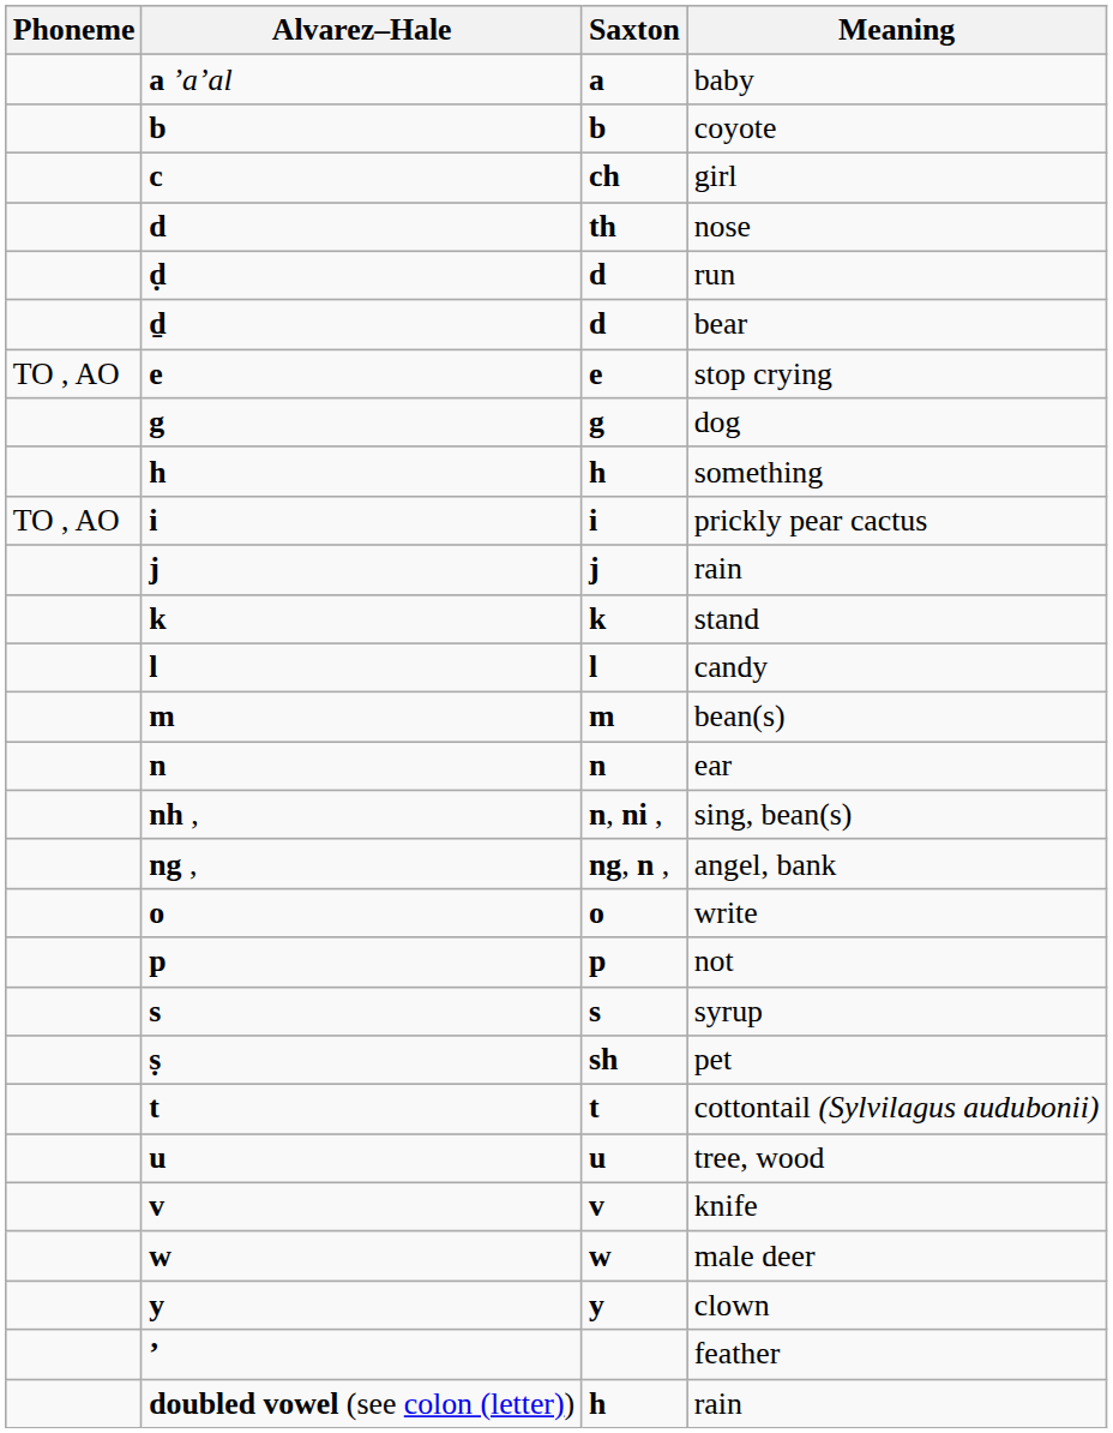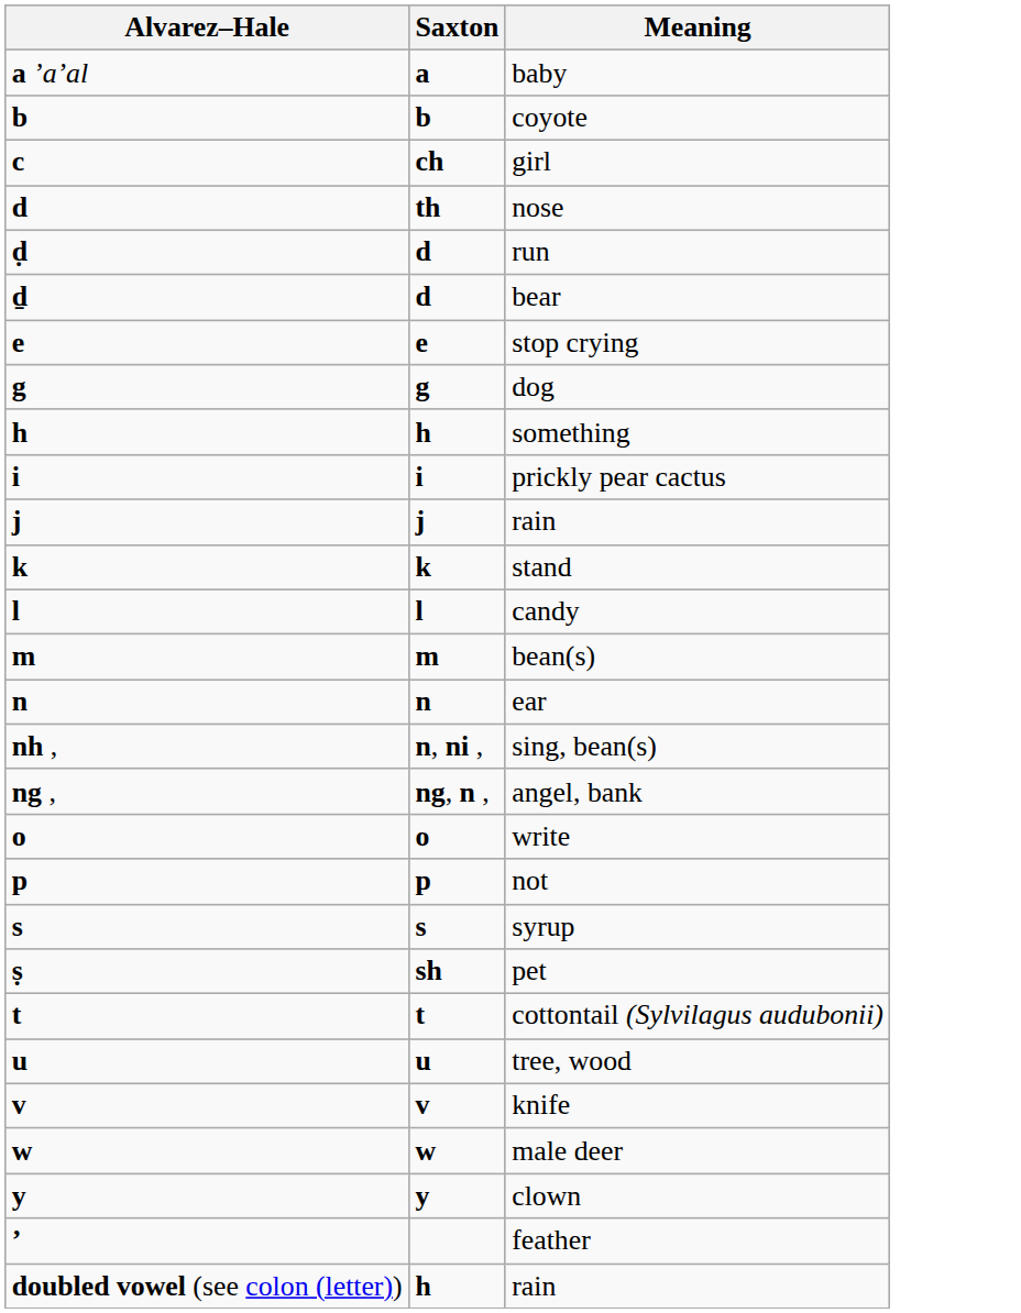- column: Phoneme | TO , AO | TO , AO
